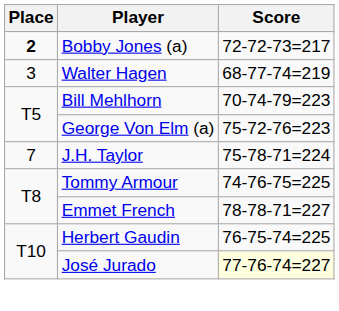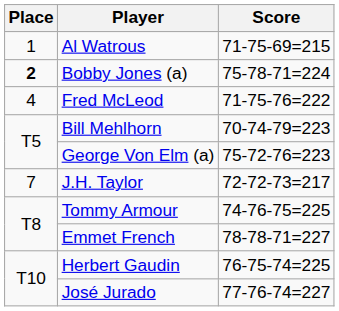+ row: 1 | Al Watrous | 71-75-69=215
Bobby Jones (a) | Score: 72-72-73=217 -> 75-78-71=224
- row: 3 | Walter Hagen | 68-77-74=219
+ row: 4 | Fred McLeod | 71-75-76=222
J.H. Taylor | Score: 75-78-71=224 -> 72-72-73=217
José Jurado | Score: lightyellow background -> no background
